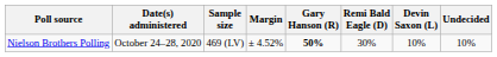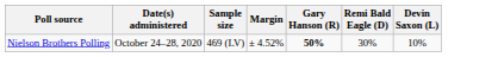- column: Undecided | 10%
